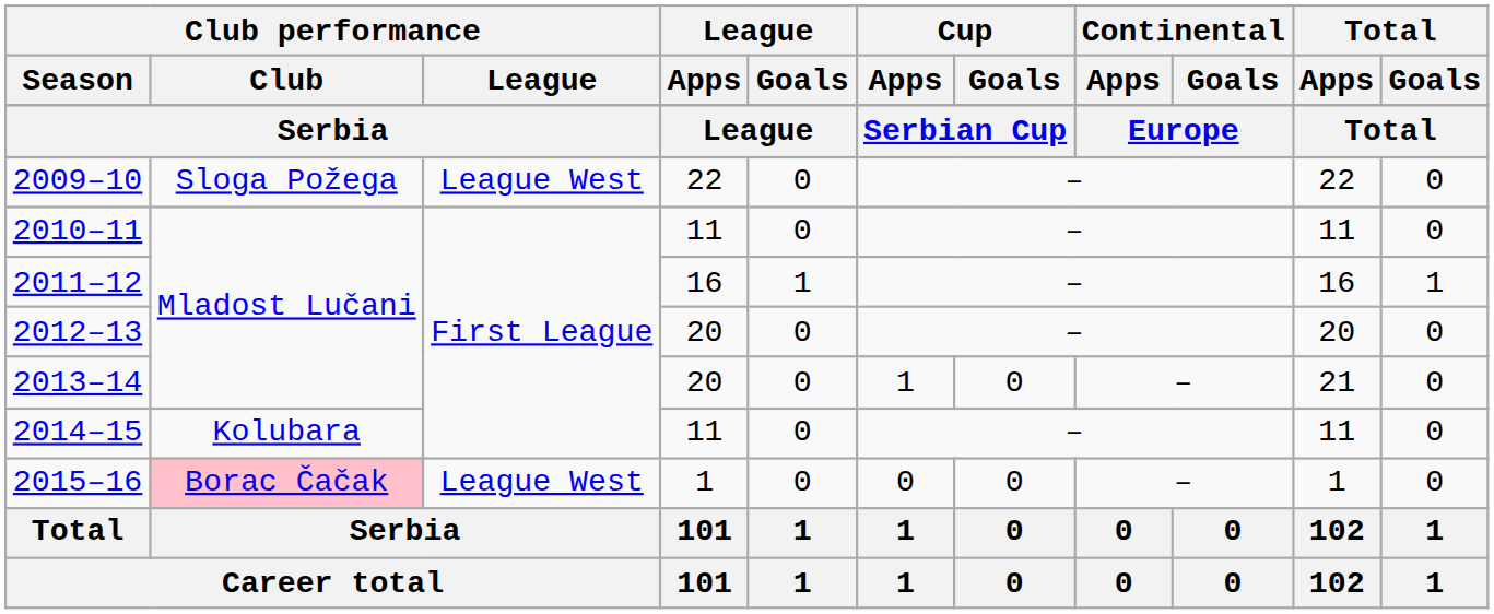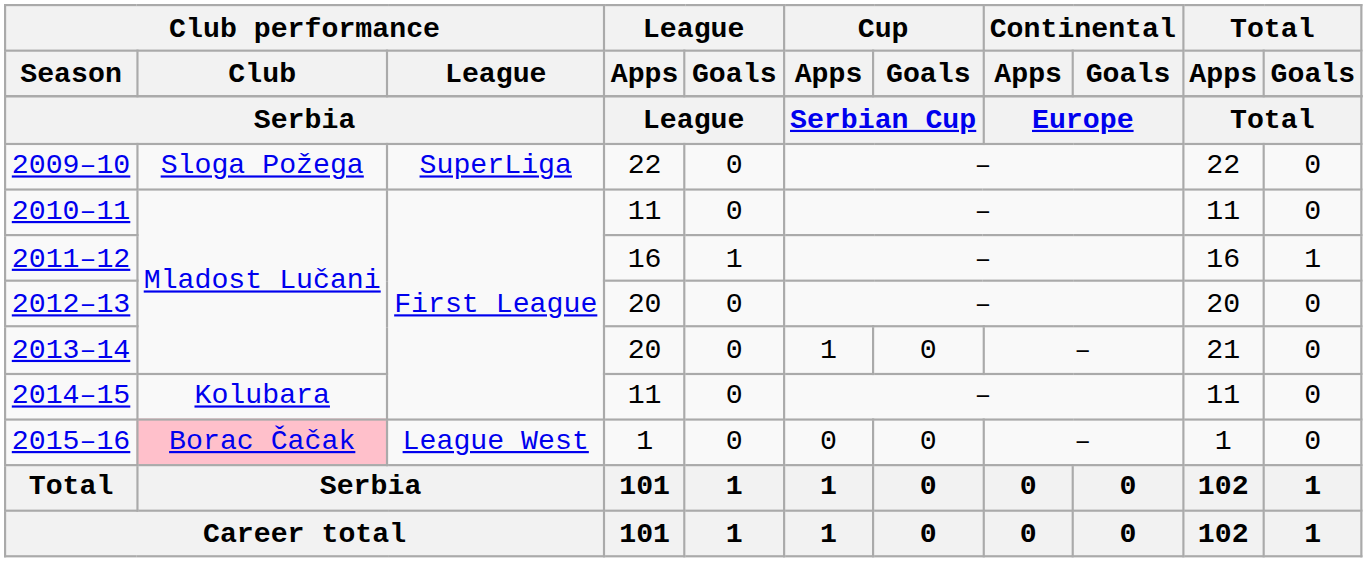2009–10 | Club performance / League: League West -> SuperLiga
